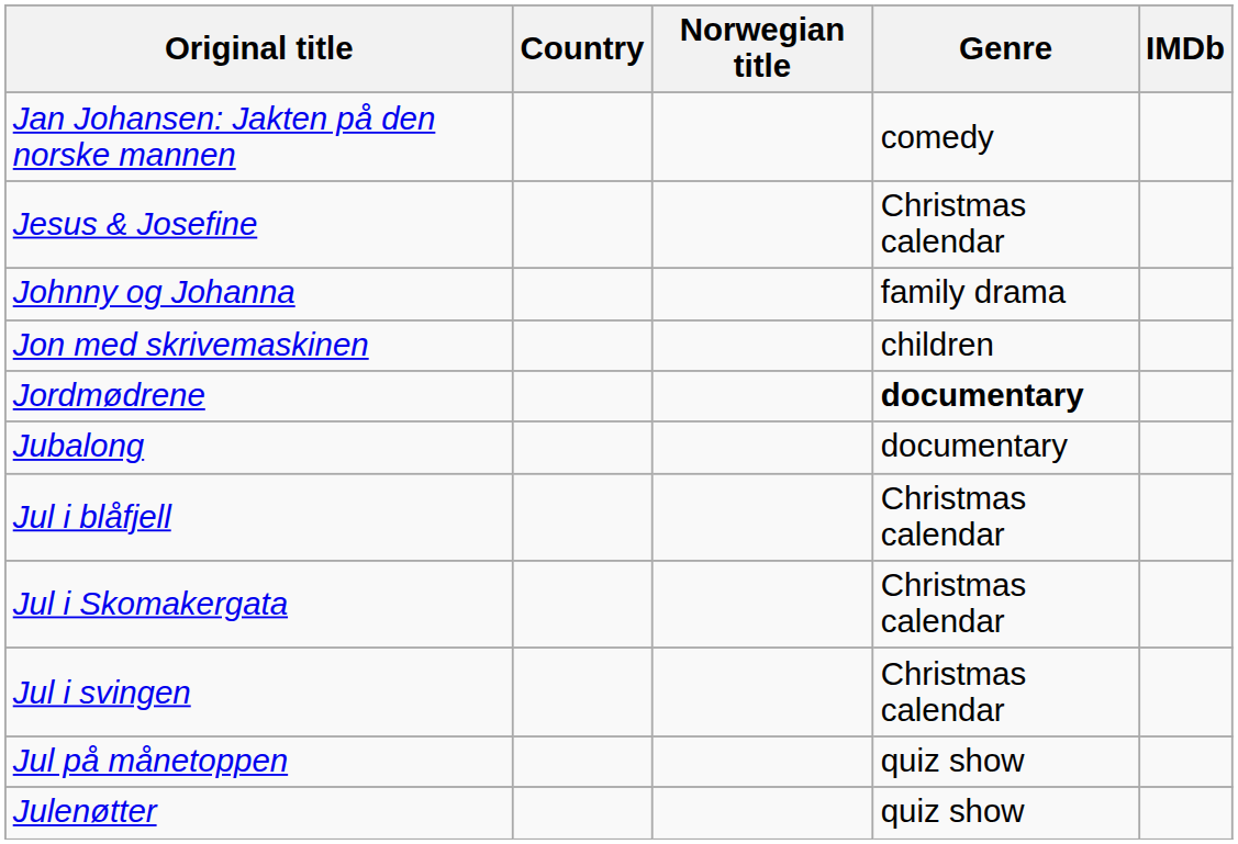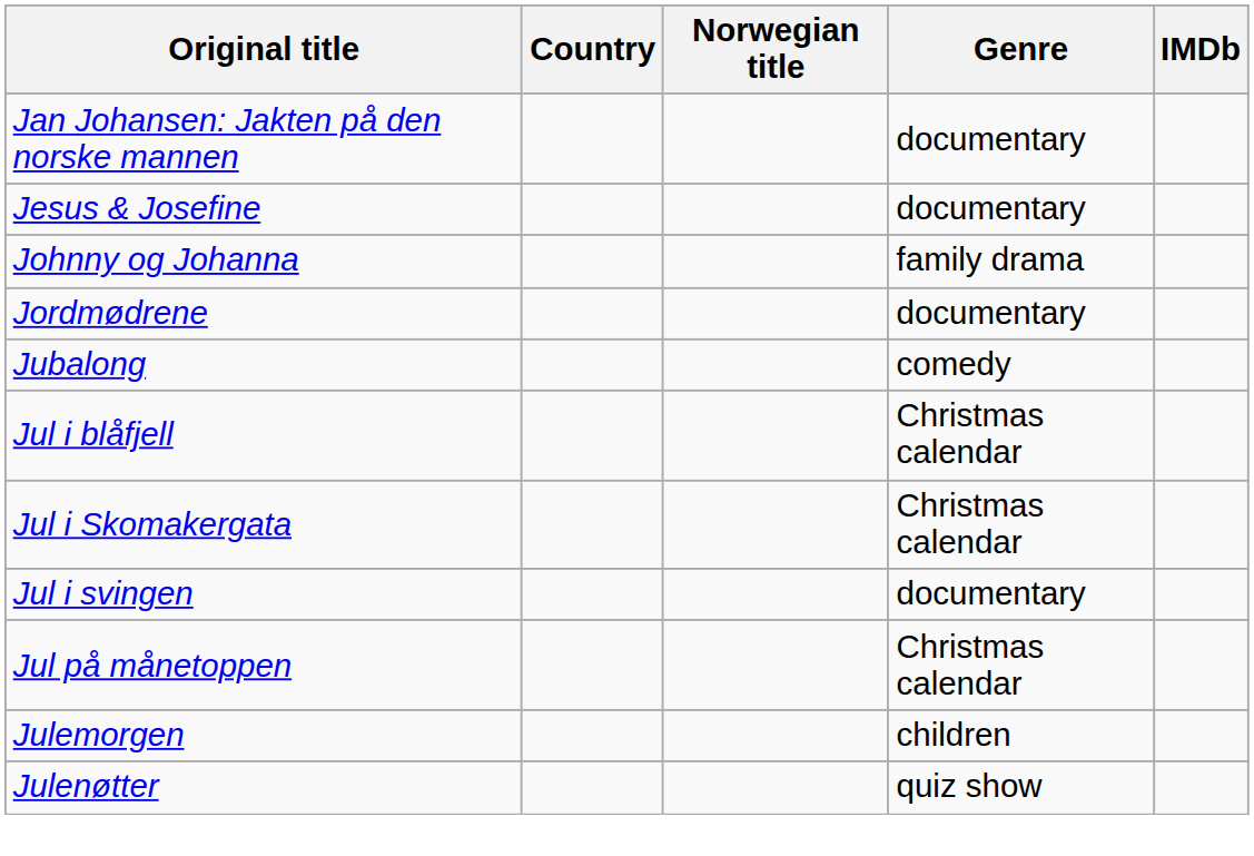Jan Johansen: Jakten på den norske mannen | Genre: comedy -> documentary
Jesus & Josefine | Genre: Christmas calendar -> documentary
- row: Jon med skrivemaskinen | children
Jordmødrene | Genre: bold -> normal
Jubalong | Genre: documentary -> comedy
Jul i svingen | Genre: Christmas calendar -> documentary
Jul på månetoppen | Genre: quiz show -> Christmas calendar
+ row: Julemorgen | children
